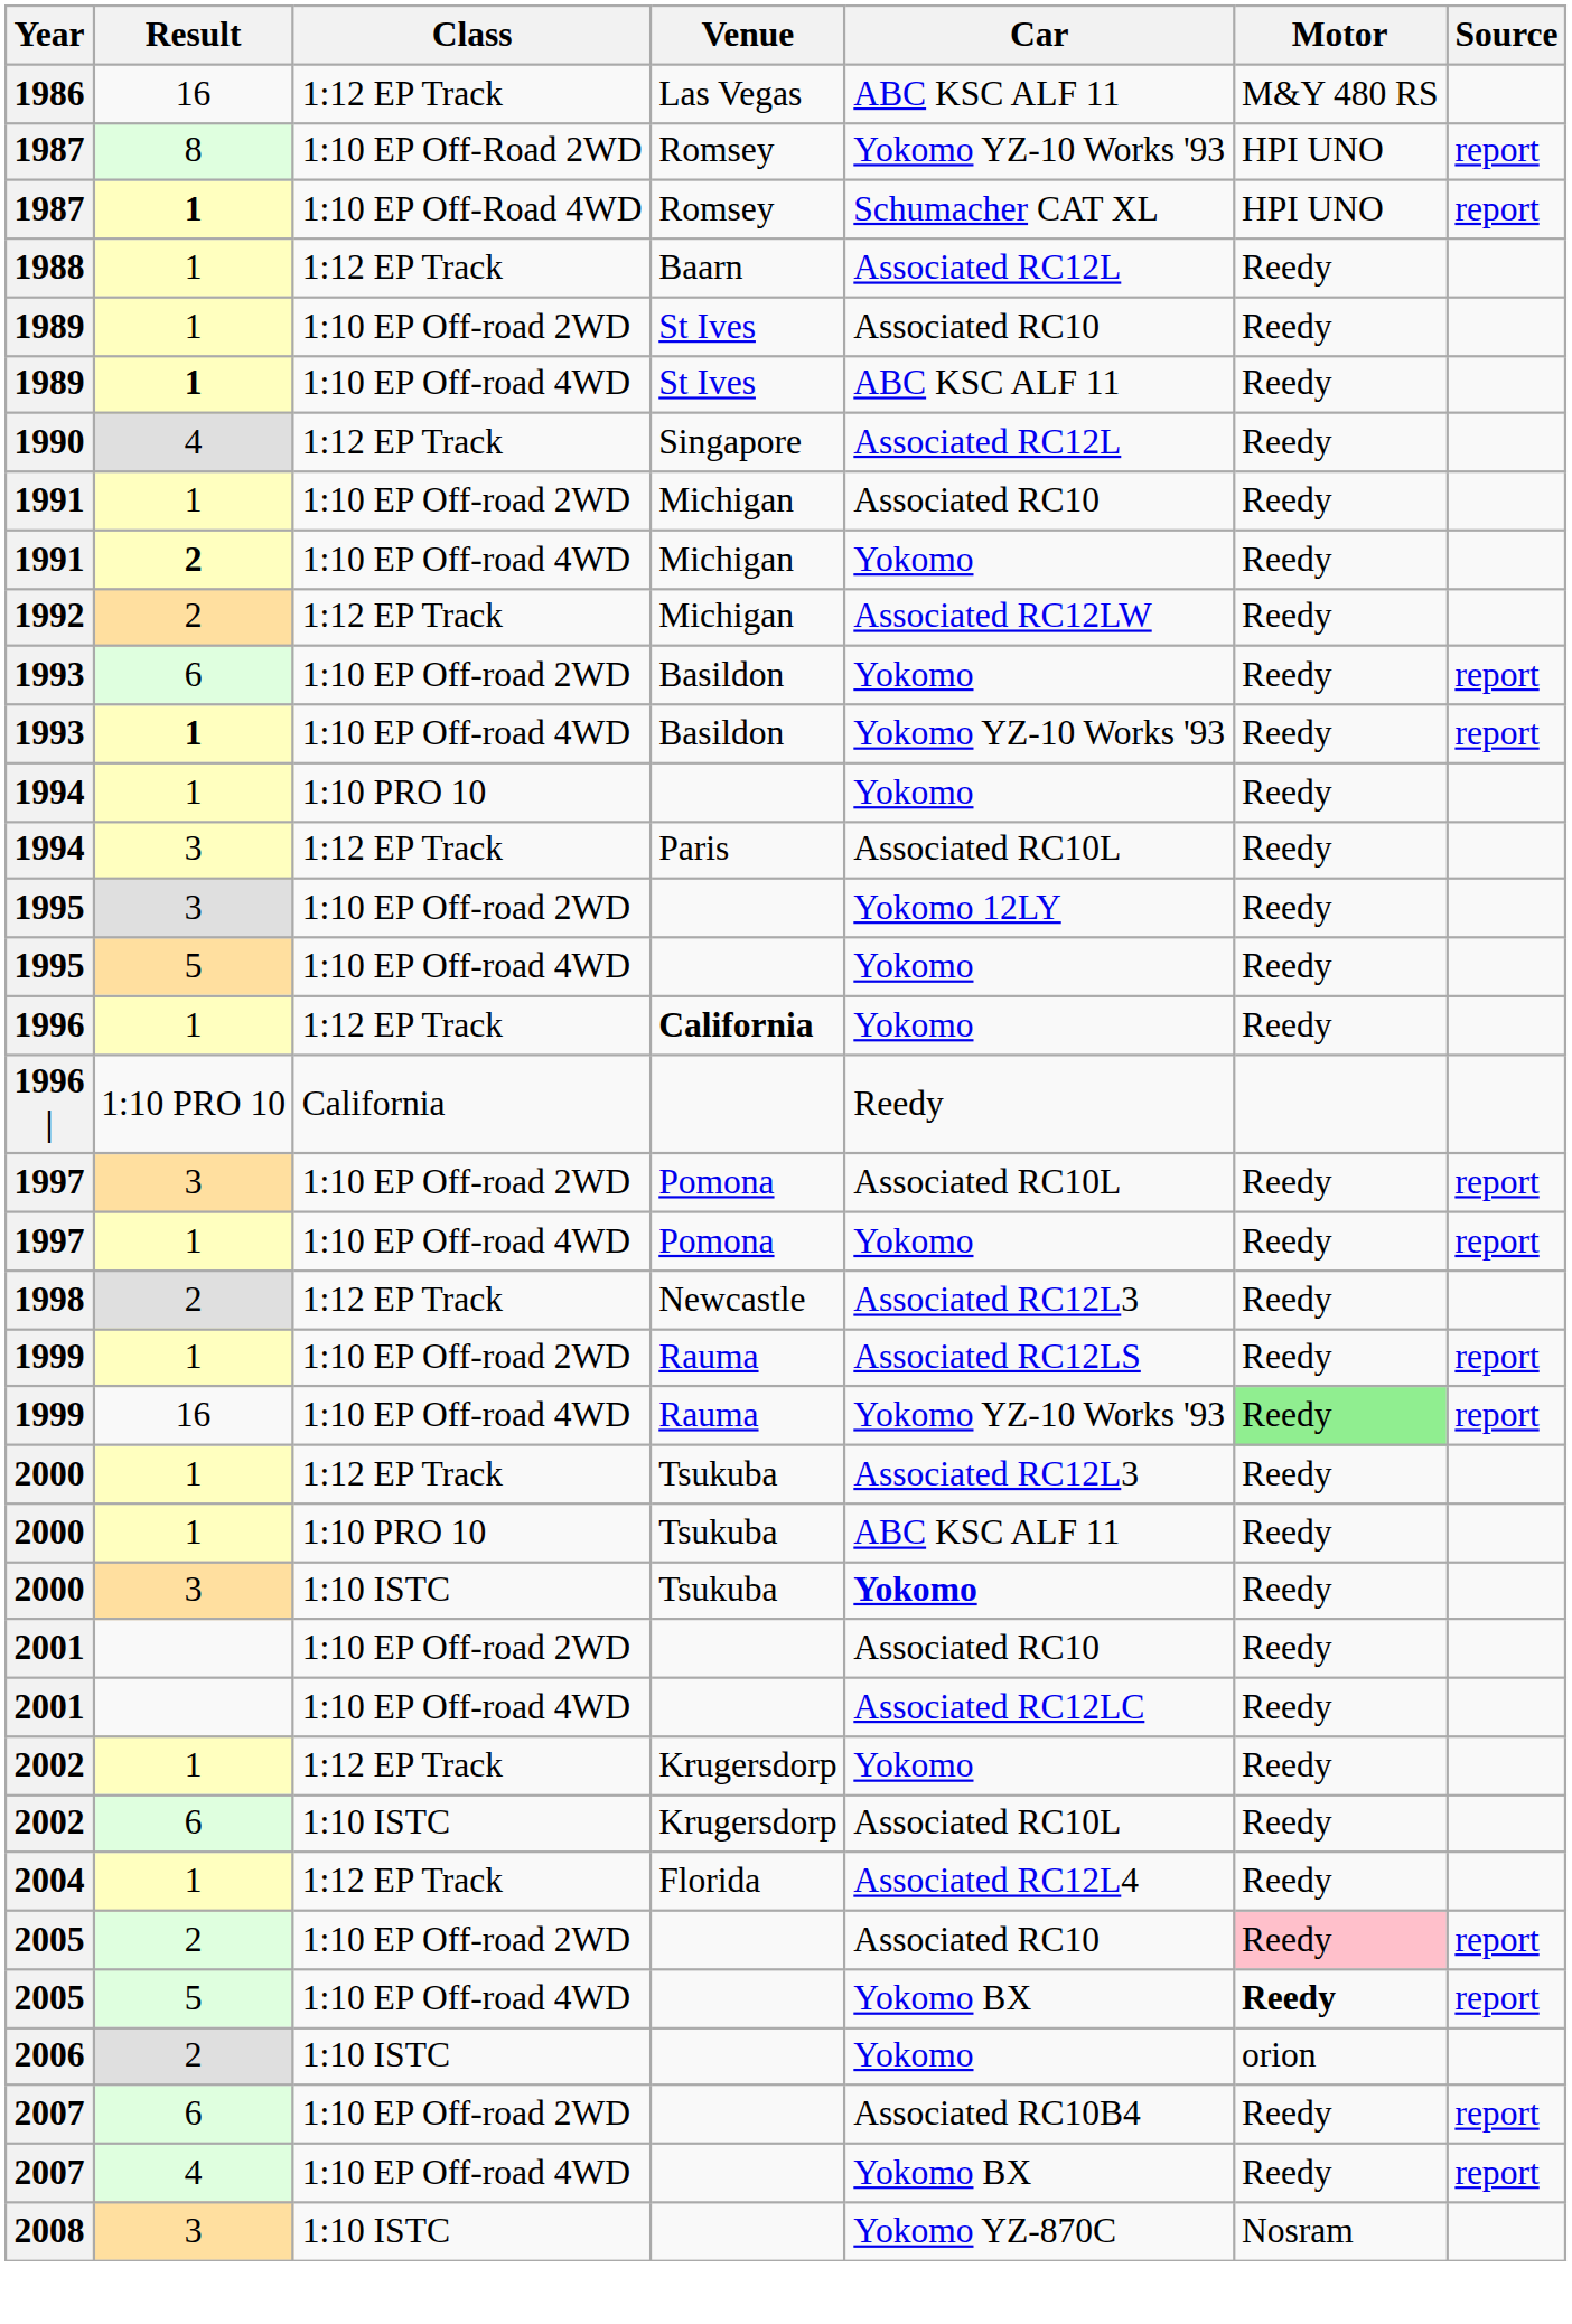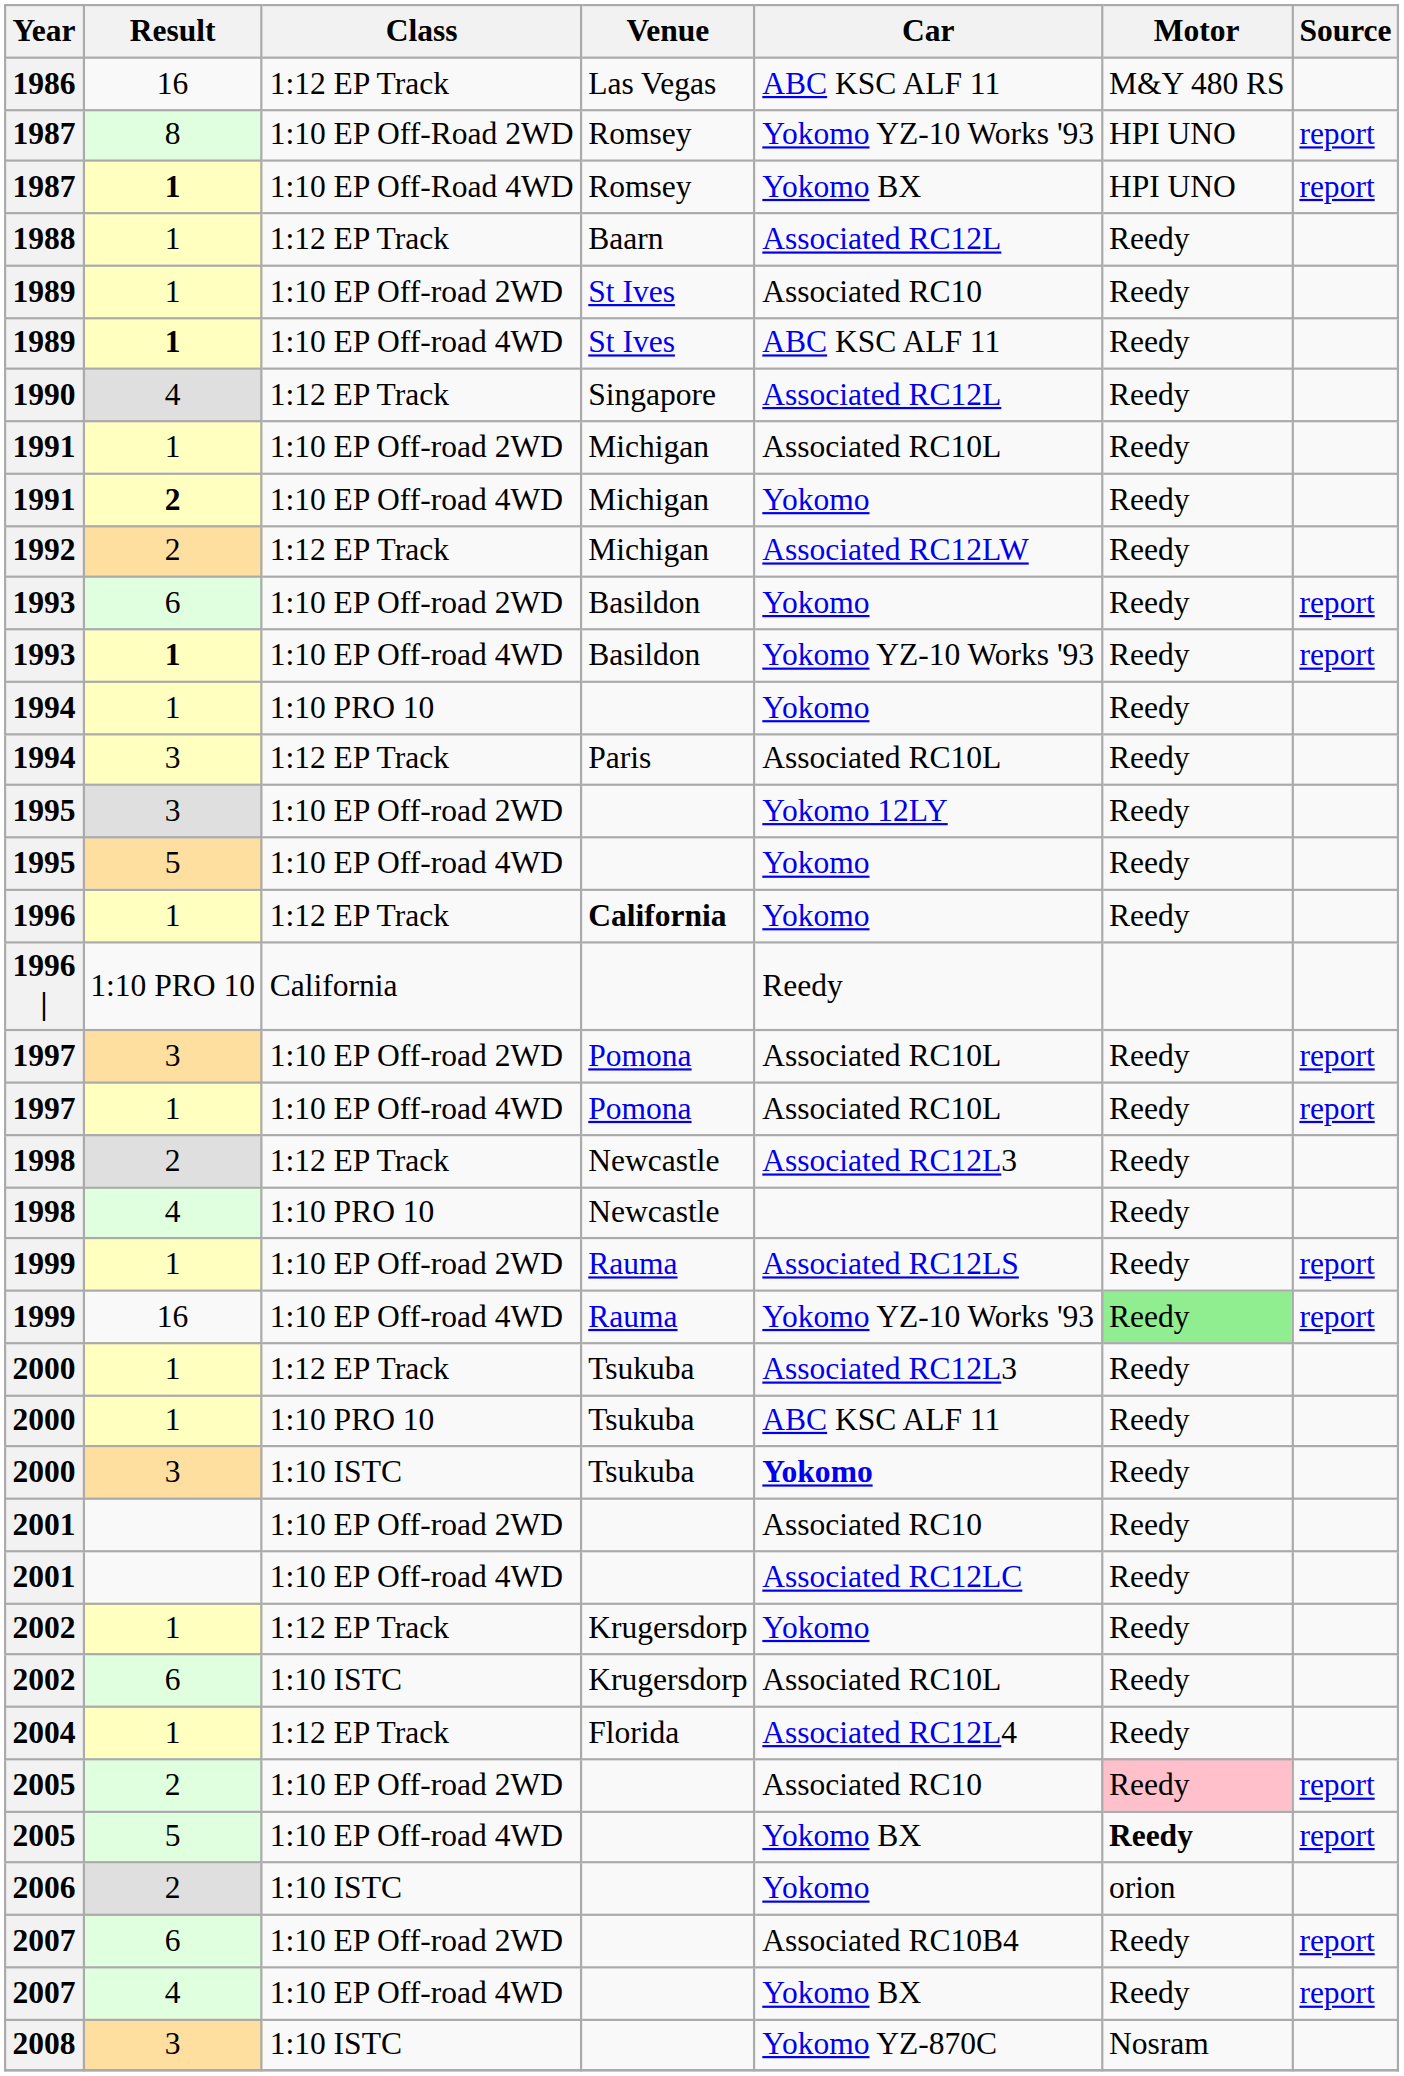1987 / 1:10 EP Off-Road 4WD | Car: Schumacher CAT XL -> Yokomo BX
1991 / 1:10 EP Off-road 2WD | Car: Associated RC10 -> Associated RC10L
1997 / 1:10 EP Off-road 4WD | Car: Yokomo -> Associated RC10L
+ row: 1998 | 4 | 1:10 PRO 10 | Newcastle | Reedy
